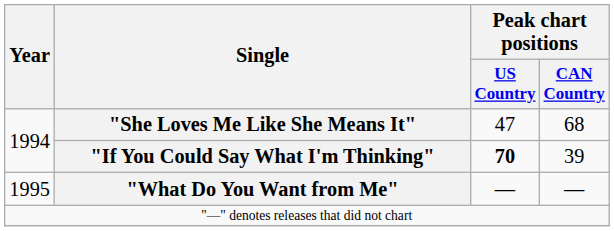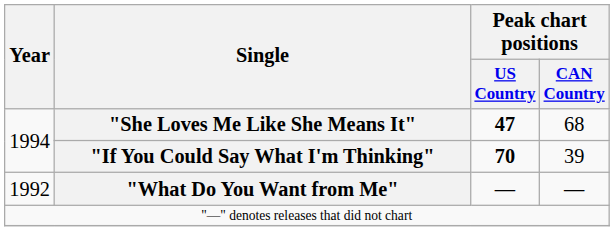"She Loves Me Like She Means It" | Peak chart positions / US Country: normal -> bold
"What Do You Want from Me" | Year: 1995 -> 1992
